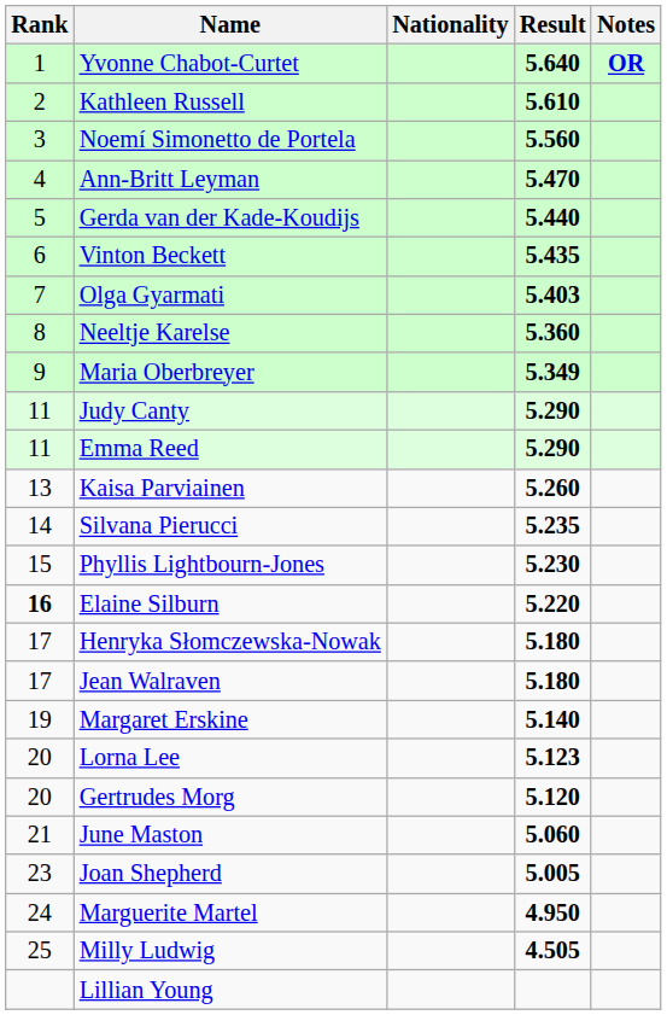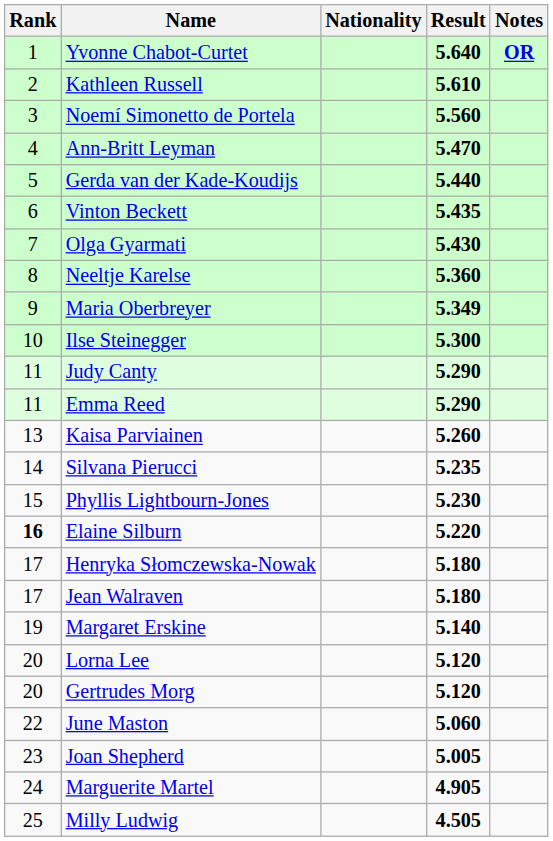Olga Gyarmati | Result: 5.403 -> 5.430
+ row: 10 | Ilse Steinegger | 5.300
Lorna Lee | Result: 5.123 -> 5.120
June Maston | Rank: 21 -> 22
Marguerite Martel | Result: 4.950 -> 4.905
- row: Lillian Young
